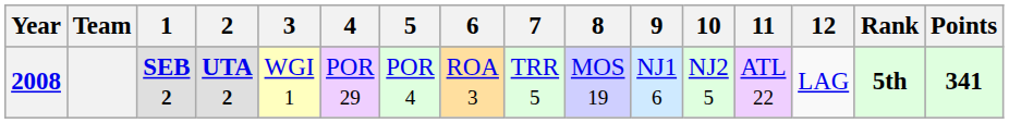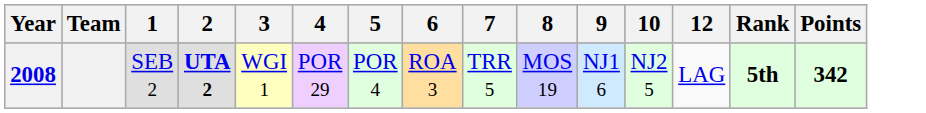- column: 11 | ATL 22
2008 | 1: bold -> normal
2008 | Points: 341 -> 342
